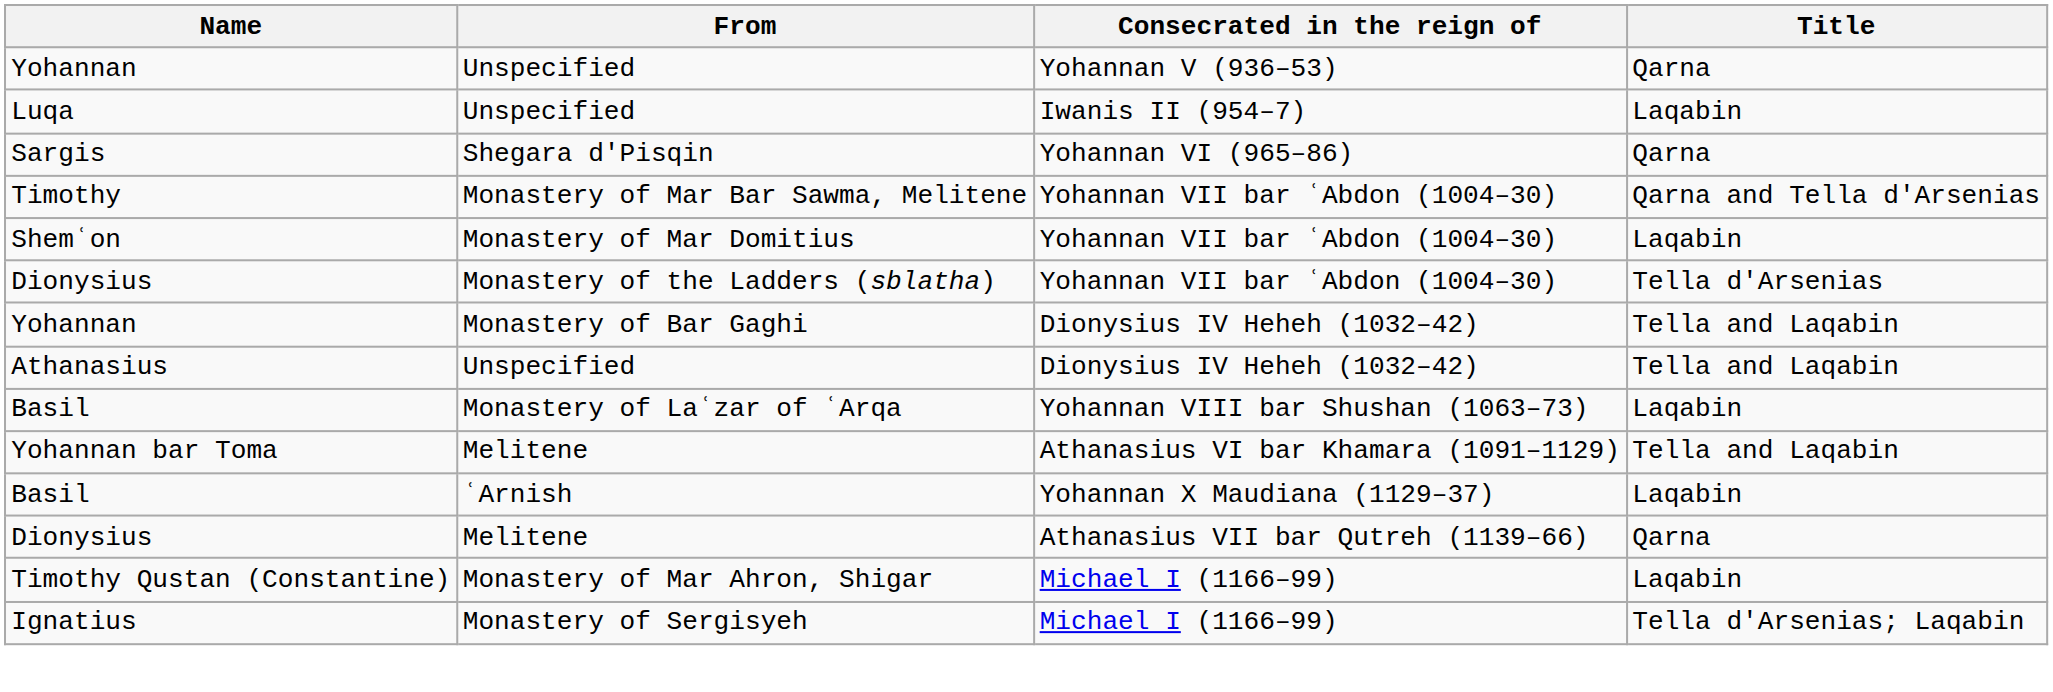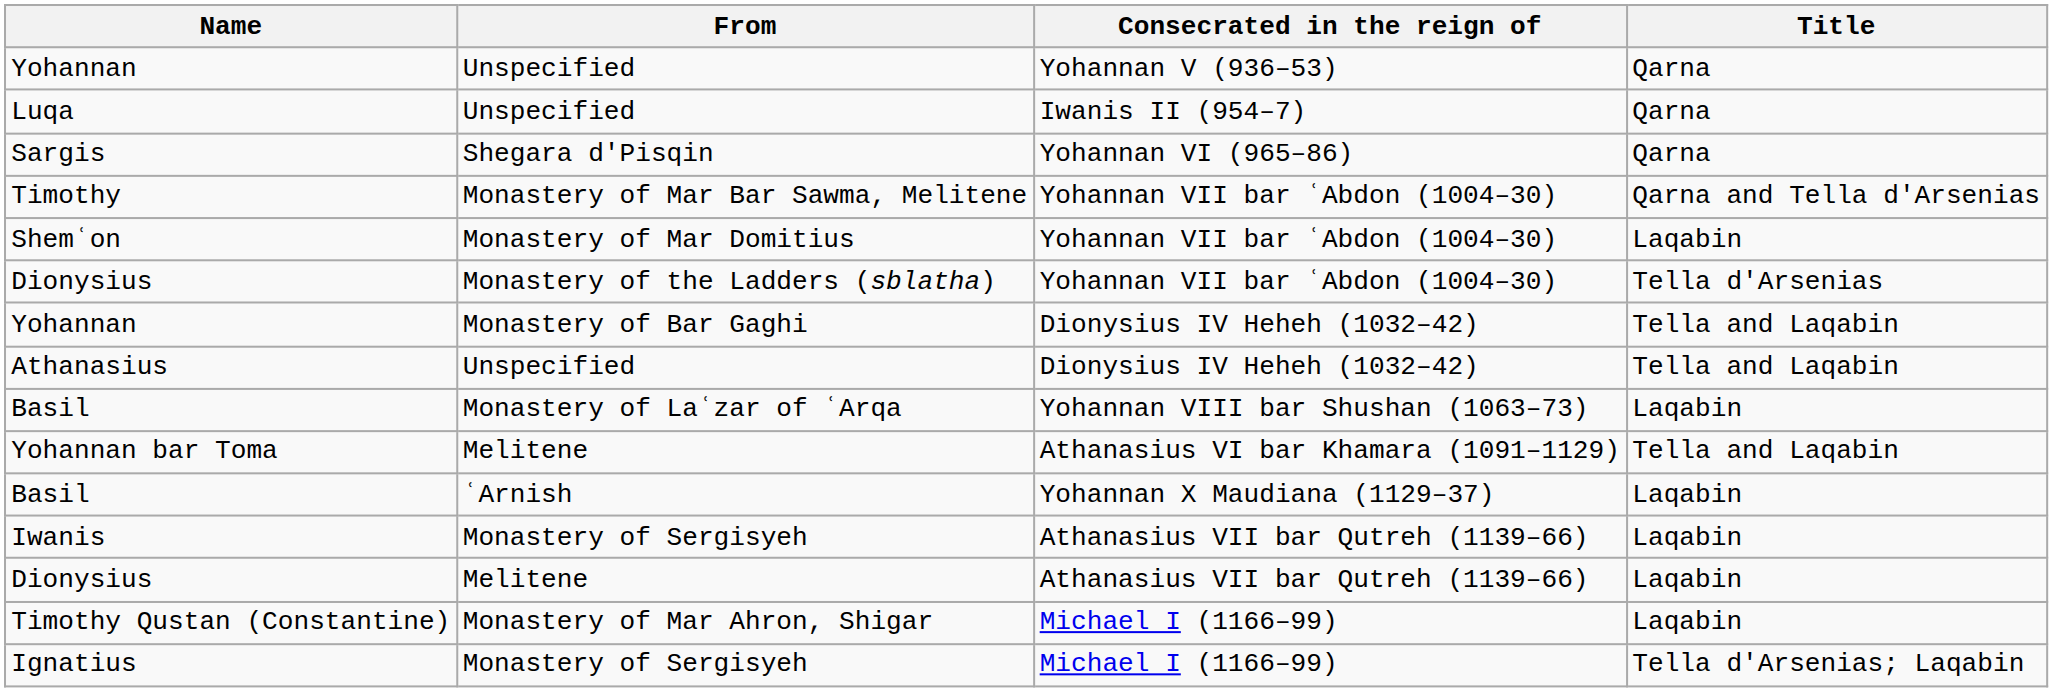Luqa | Title: Laqabin -> Qarna
+ row: Iwanis | Monastery of Sergisyeh | Athanasius VII bar Qutreh (1139–66) | Laqabin
Dionysius / Melitene | Title: Qarna -> Laqabin
